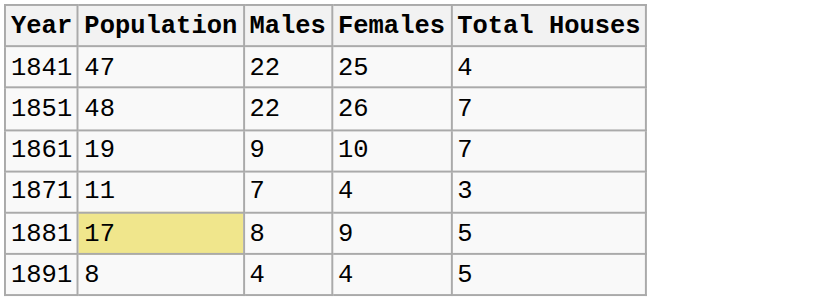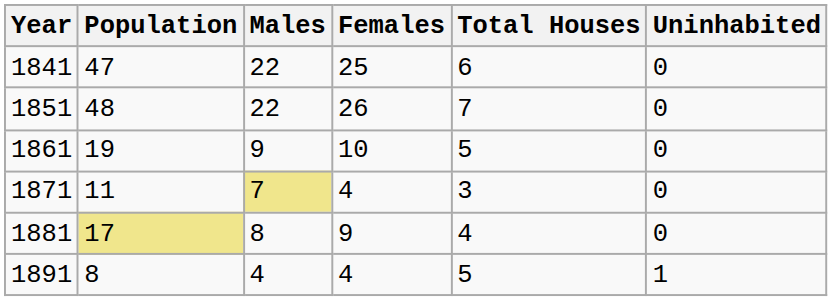+ column: Uninhabited | 0 | 0 | 0 | 0 | 0 | 1
1841 | Total Houses: 4 -> 6
1861 | Total Houses: 7 -> 5
1871 | Males: no background -> khaki background
1881 | Total Houses: 5 -> 4
